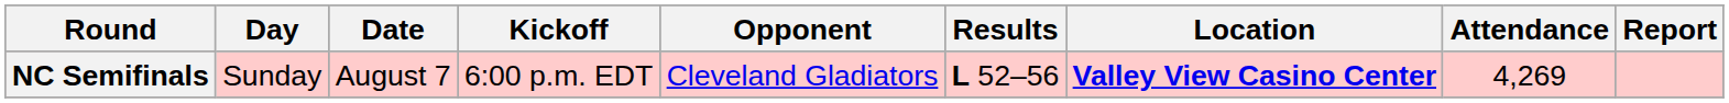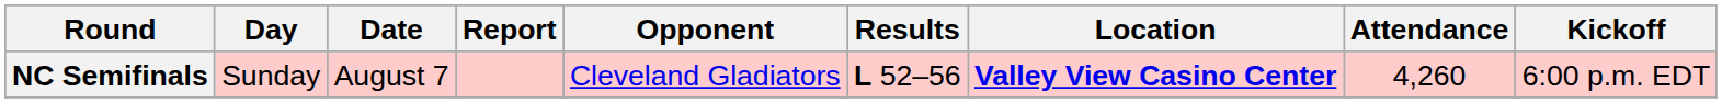columns swapped: Kickoff <-> Report
NC Semifinals | Attendance: 4,269 -> 4,260
